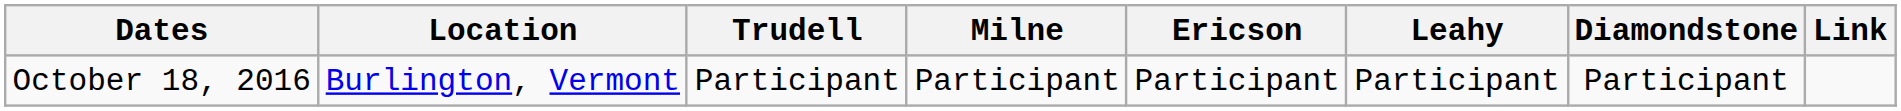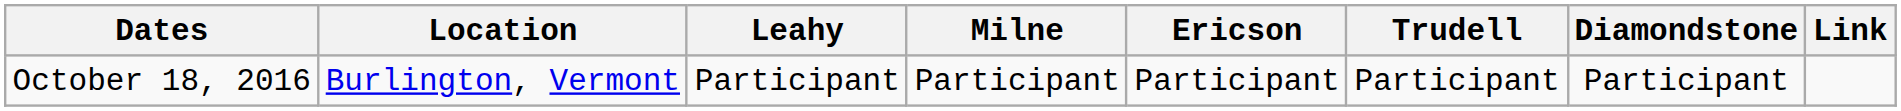columns swapped: Leahy <-> Trudell
